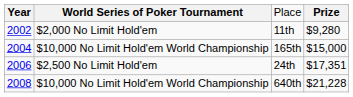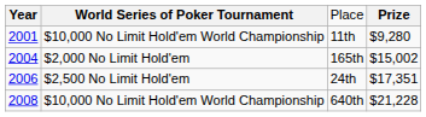11th | column 1: 2002 -> 2001
11th | column 2: $2,000 No Limit Hold'em -> $10,000 No Limit Hold'em World Championship
165th | column 2: $10,000 No Limit Hold'em World Championship -> $2,000 No Limit Hold'em
165th | column 4: $15,000 -> $15,002
